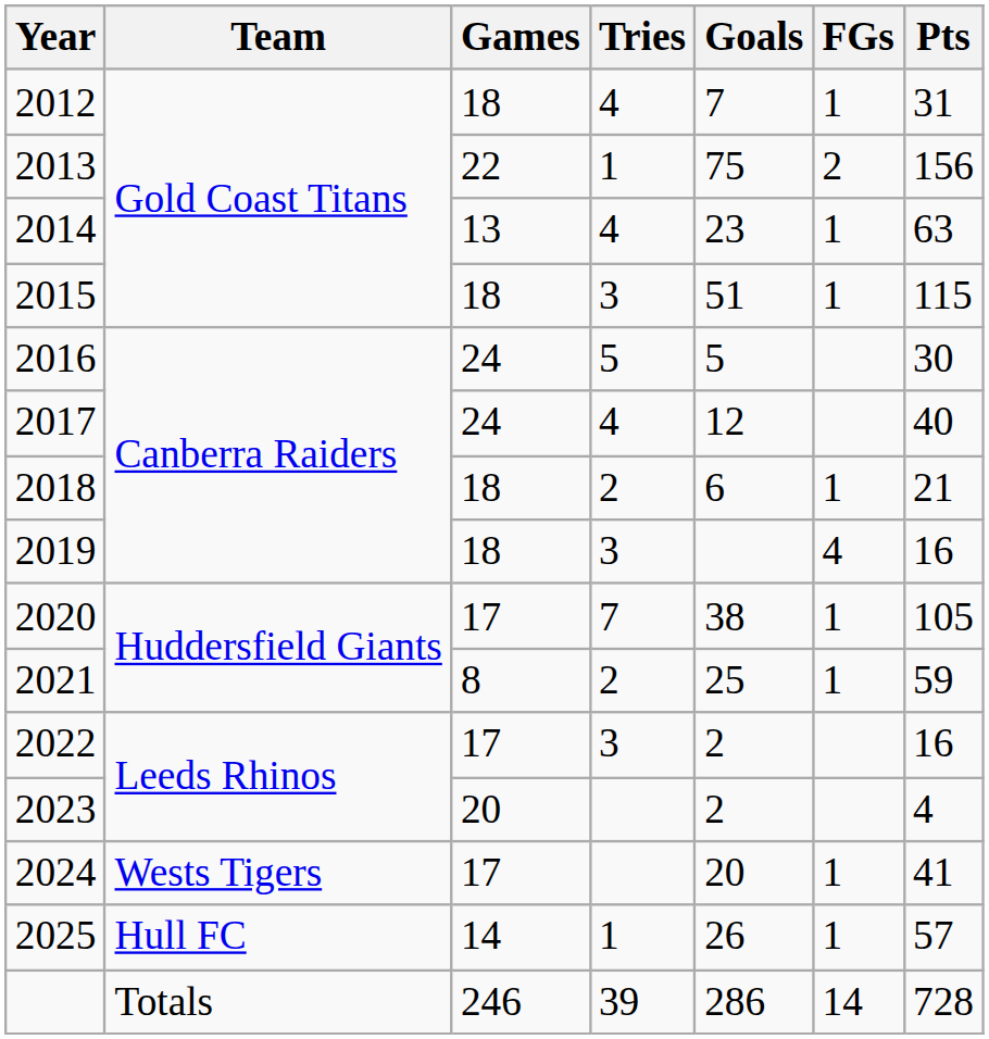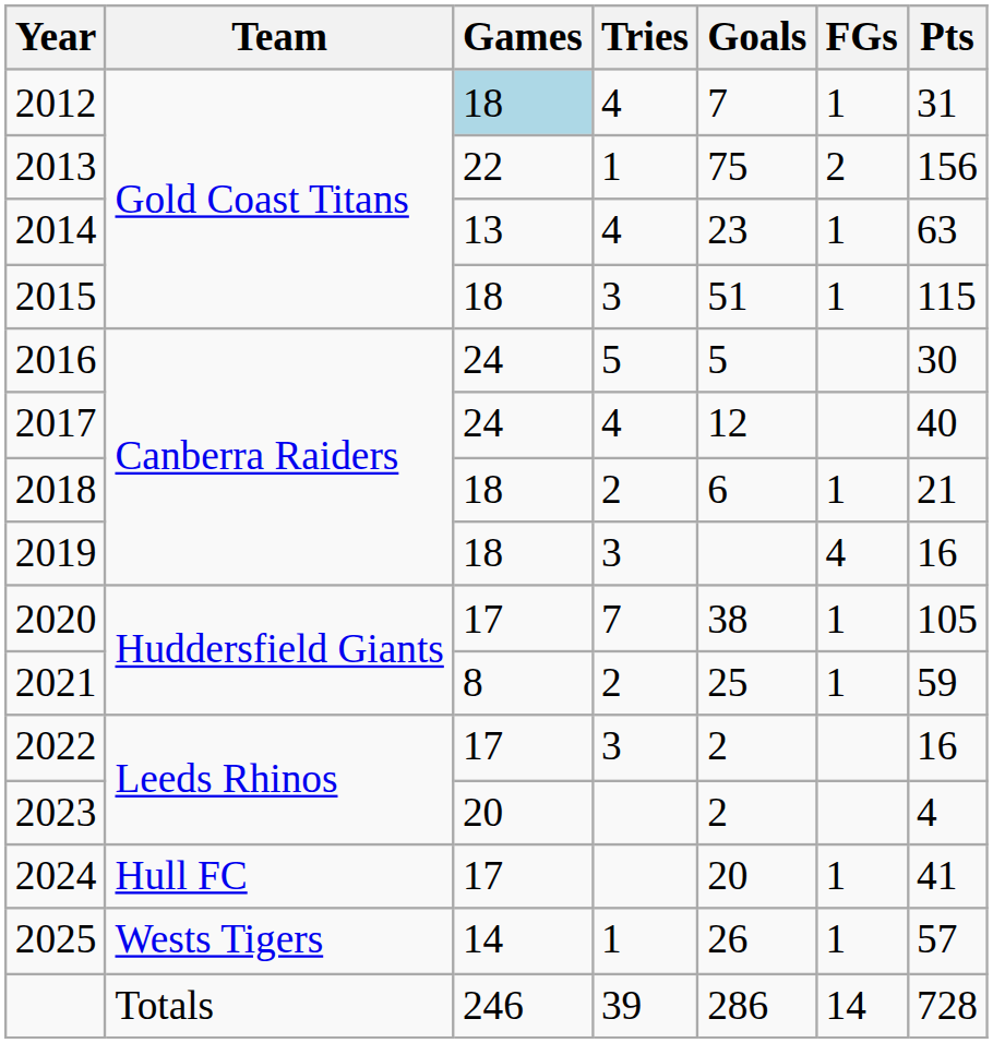2012 | Games: no background -> lightblue background
2024 | Team: Wests Tigers -> Hull FC
2025 | Team: Hull FC -> Wests Tigers
